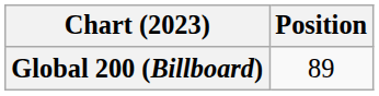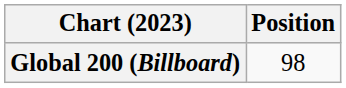Global 200 (Billboard) | Position: 89 -> 98
